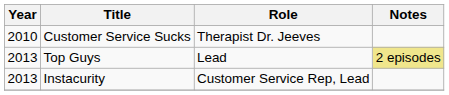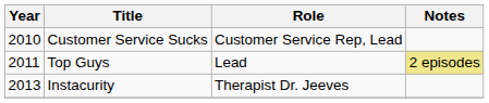Customer Service Sucks | Role: Therapist Dr. Jeeves -> Customer Service Rep, Lead
Top Guys | Year: 2013 -> 2011
Instacurity | Role: Customer Service Rep, Lead -> Therapist Dr. Jeeves
